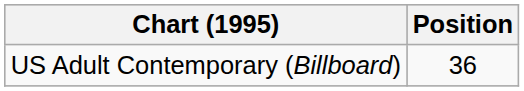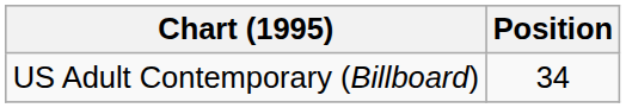US Adult Contemporary (Billboard) | Position: 36 -> 34
